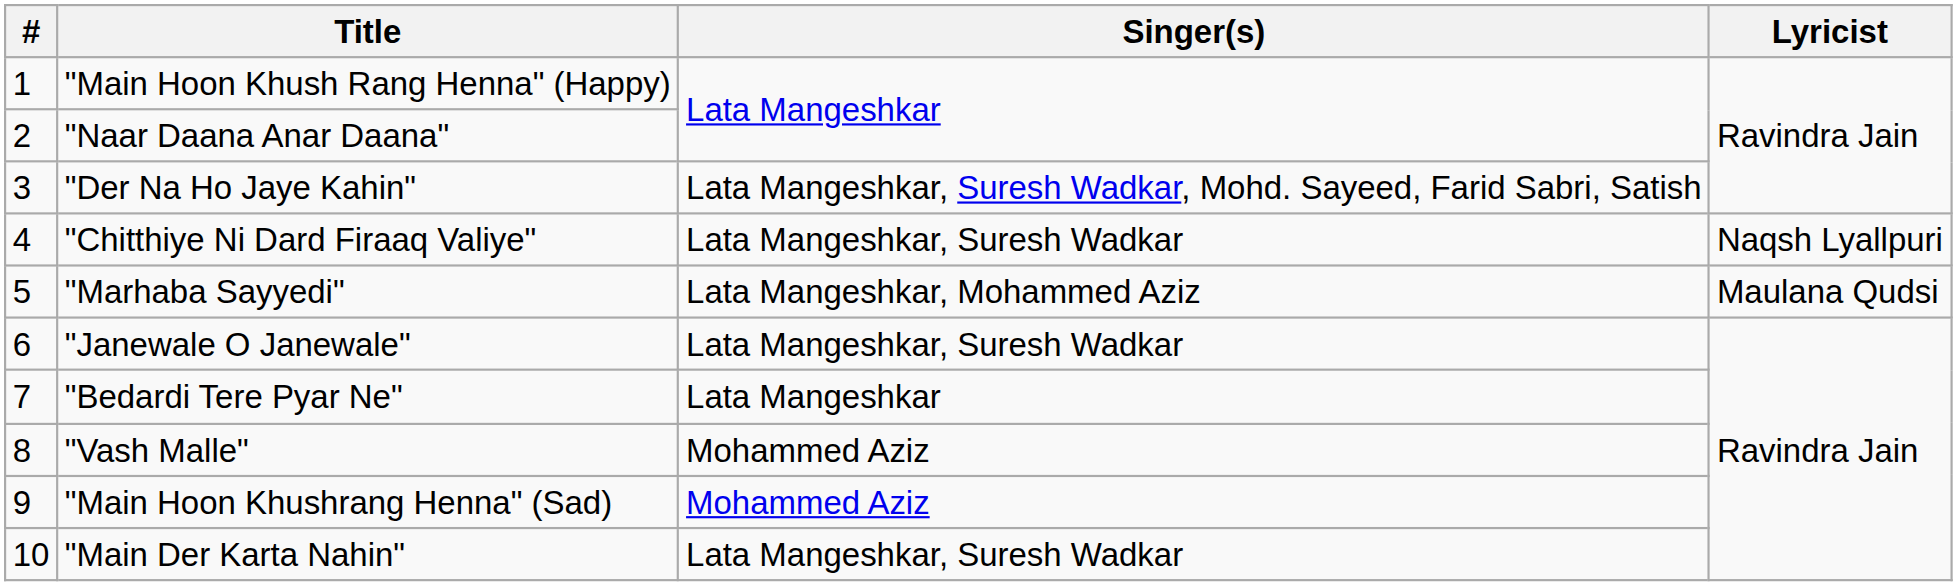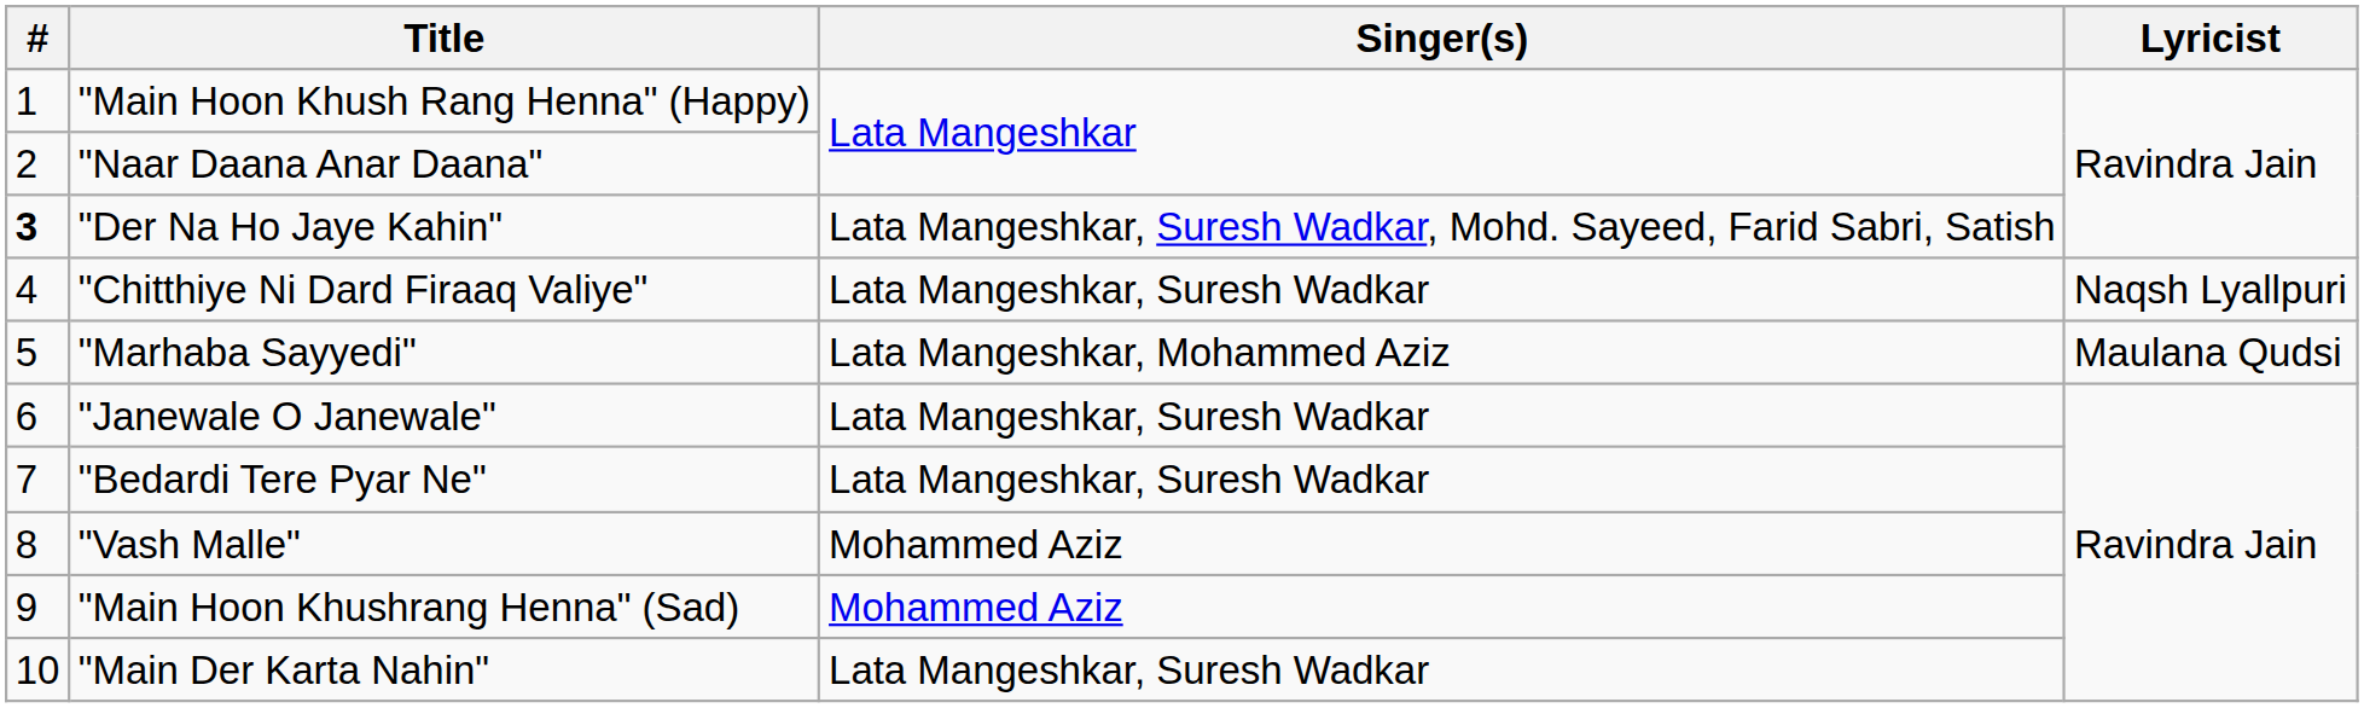"Der Na Ho Jaye Kahin" | #: normal -> bold
"Bedardi Tere Pyar Ne" | Singer(s): Lata Mangeshkar -> Lata Mangeshkar, Suresh Wadkar
